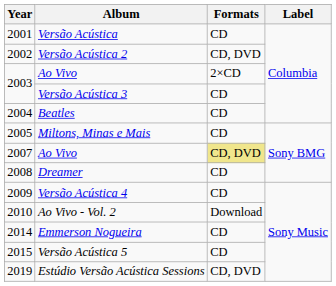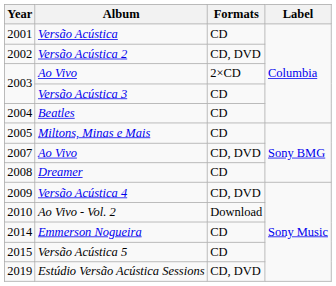2007 / Ao Vivo | Formats: khaki background -> no background
Versão Acústica 4 | Formats: CD -> CD, DVD
